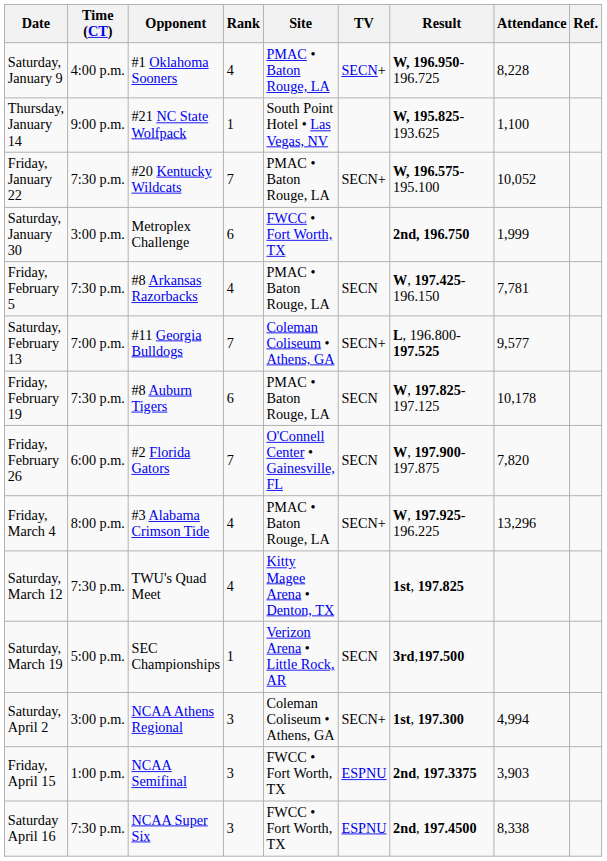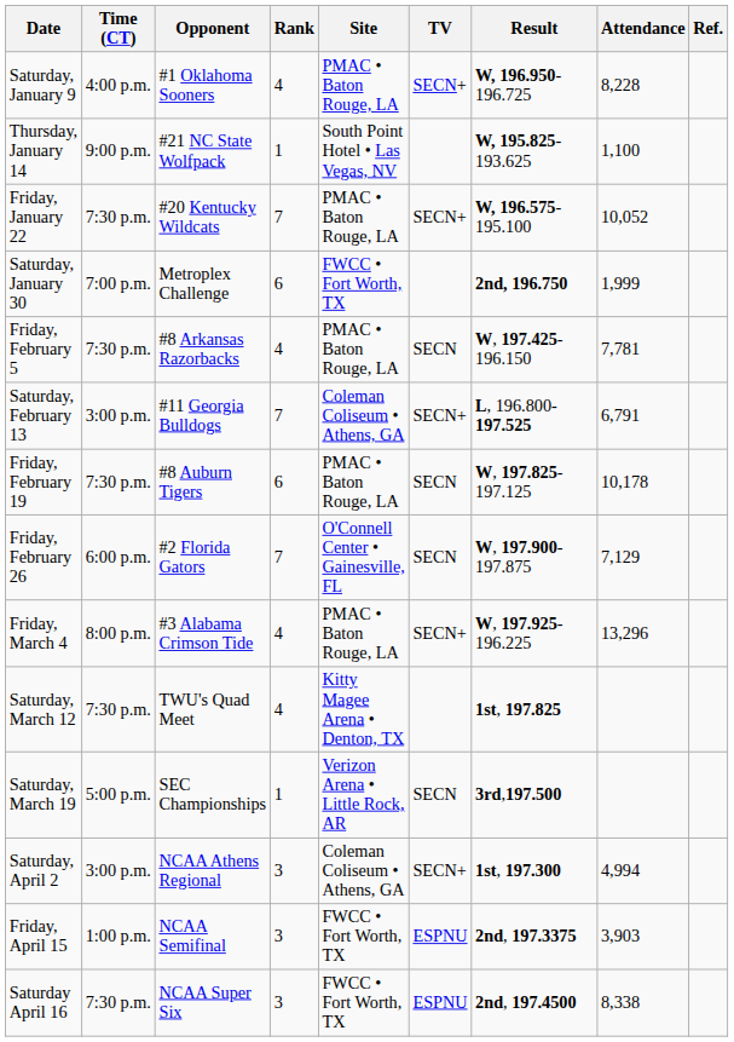Saturday, January 30 | Time (CT): 3:00 p.m. -> 7:00 p.m.
Saturday, February 13 | Time (CT): 7:00 p.m. -> 3:00 p.m.
Saturday, February 13 | Attendance: 9,577 -> 6,791
Friday, February 26 | Attendance: 7,820 -> 7,129
